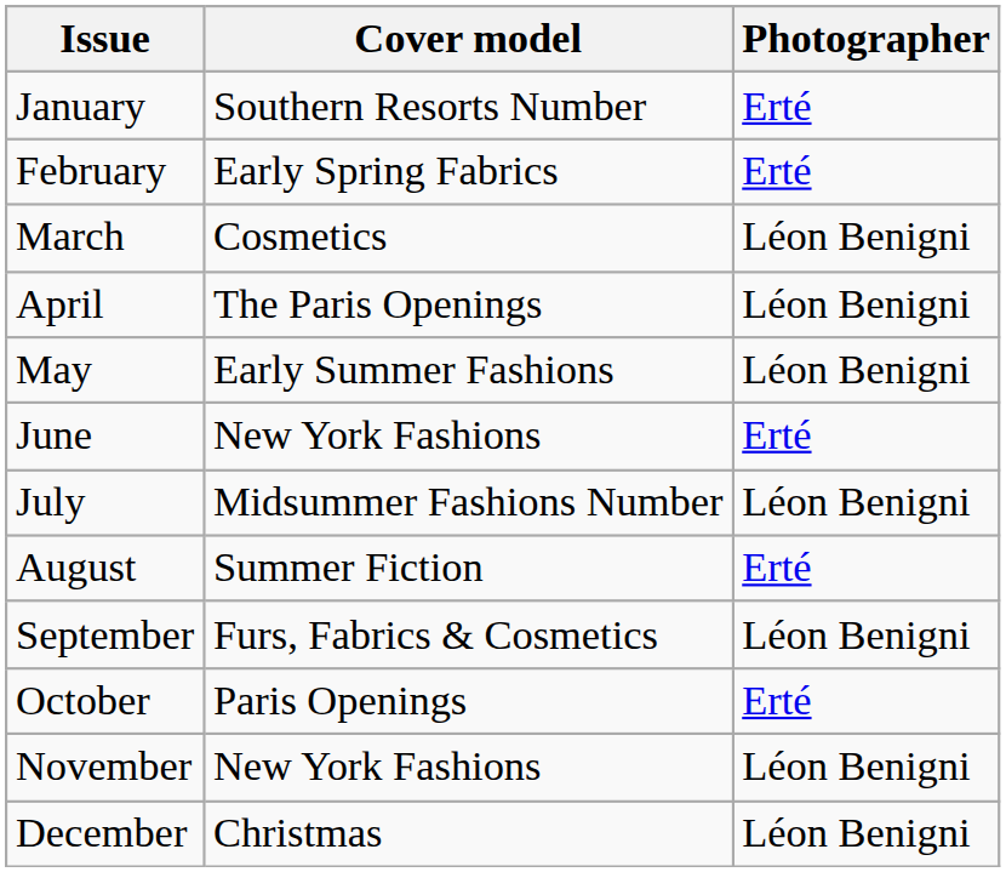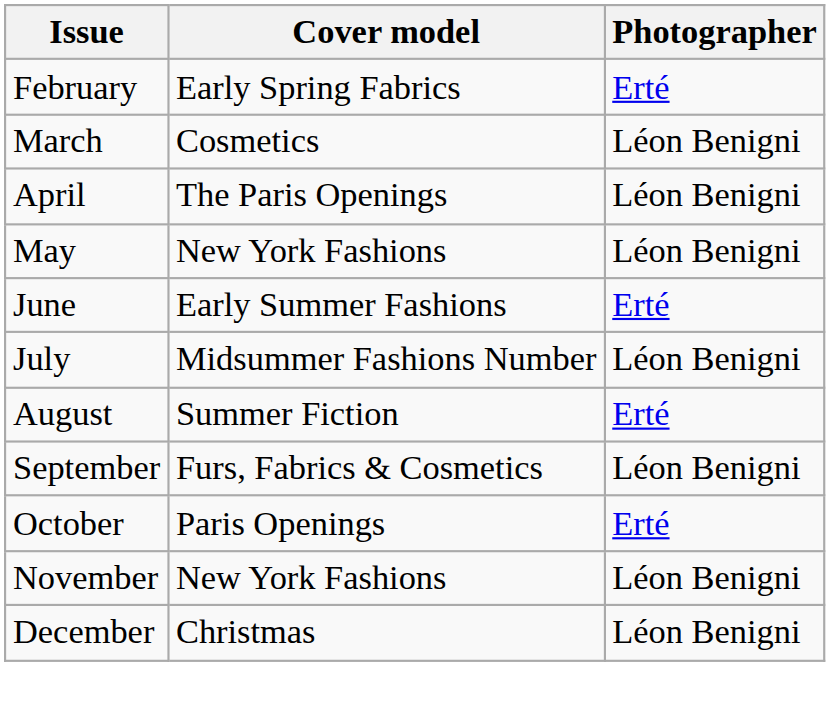- row: January | Southern Resorts Number | Erté
May | Cover model: Early Summer Fashions -> New York Fashions
June | Cover model: New York Fashions -> Early Summer Fashions
